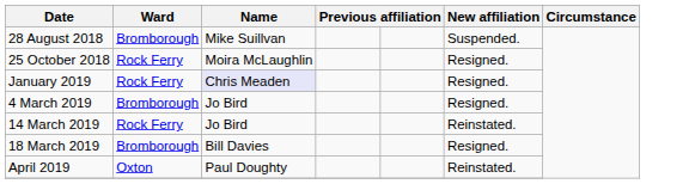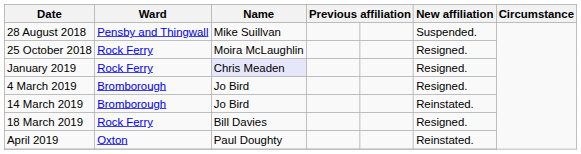28 August 2018 | Ward: Bromborough -> Pensby and Thingwall
14 March 2019 | Ward: Rock Ferry -> Bromborough
18 March 2019 | Ward: Bromborough -> Rock Ferry
